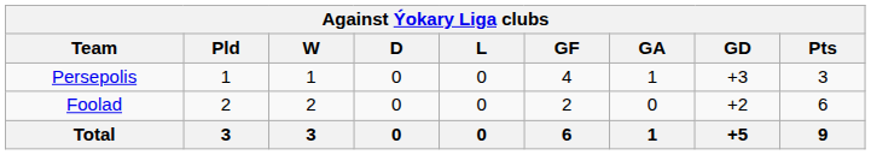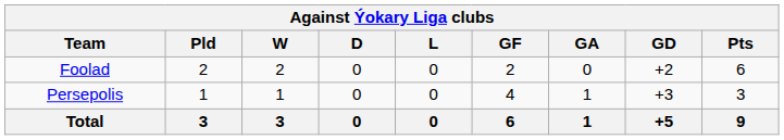rows swapped: Foolad <-> Persepolis
